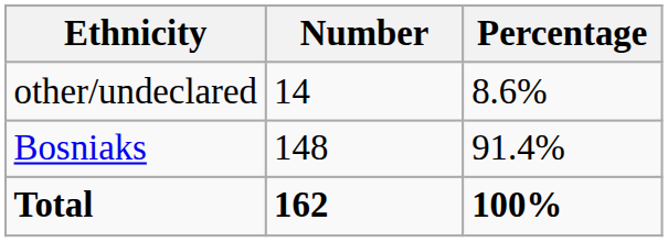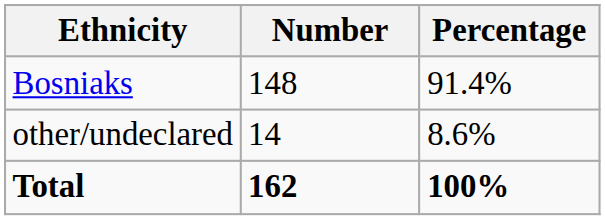rows swapped: Bosniaks <-> other/undeclared
